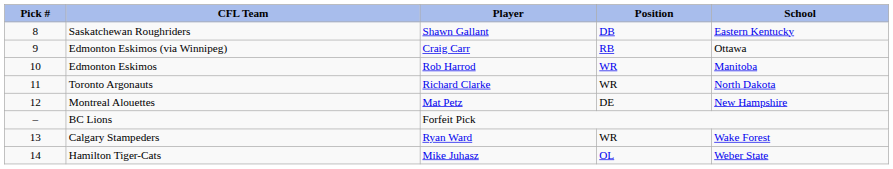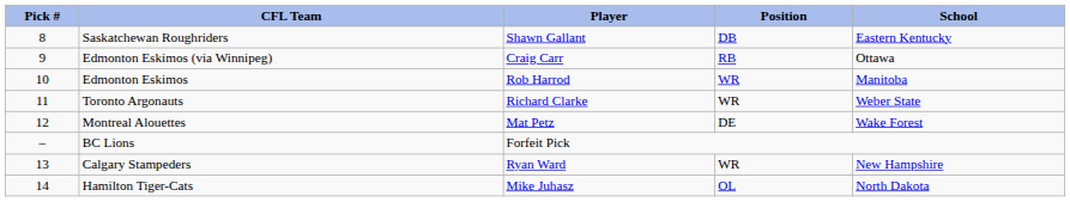Toronto Argonauts | School: North Dakota -> Weber State
Montreal Alouettes | School: New Hampshire -> Wake Forest
Calgary Stampeders | School: Wake Forest -> New Hampshire
Hamilton Tiger-Cats | School: Weber State -> North Dakota
